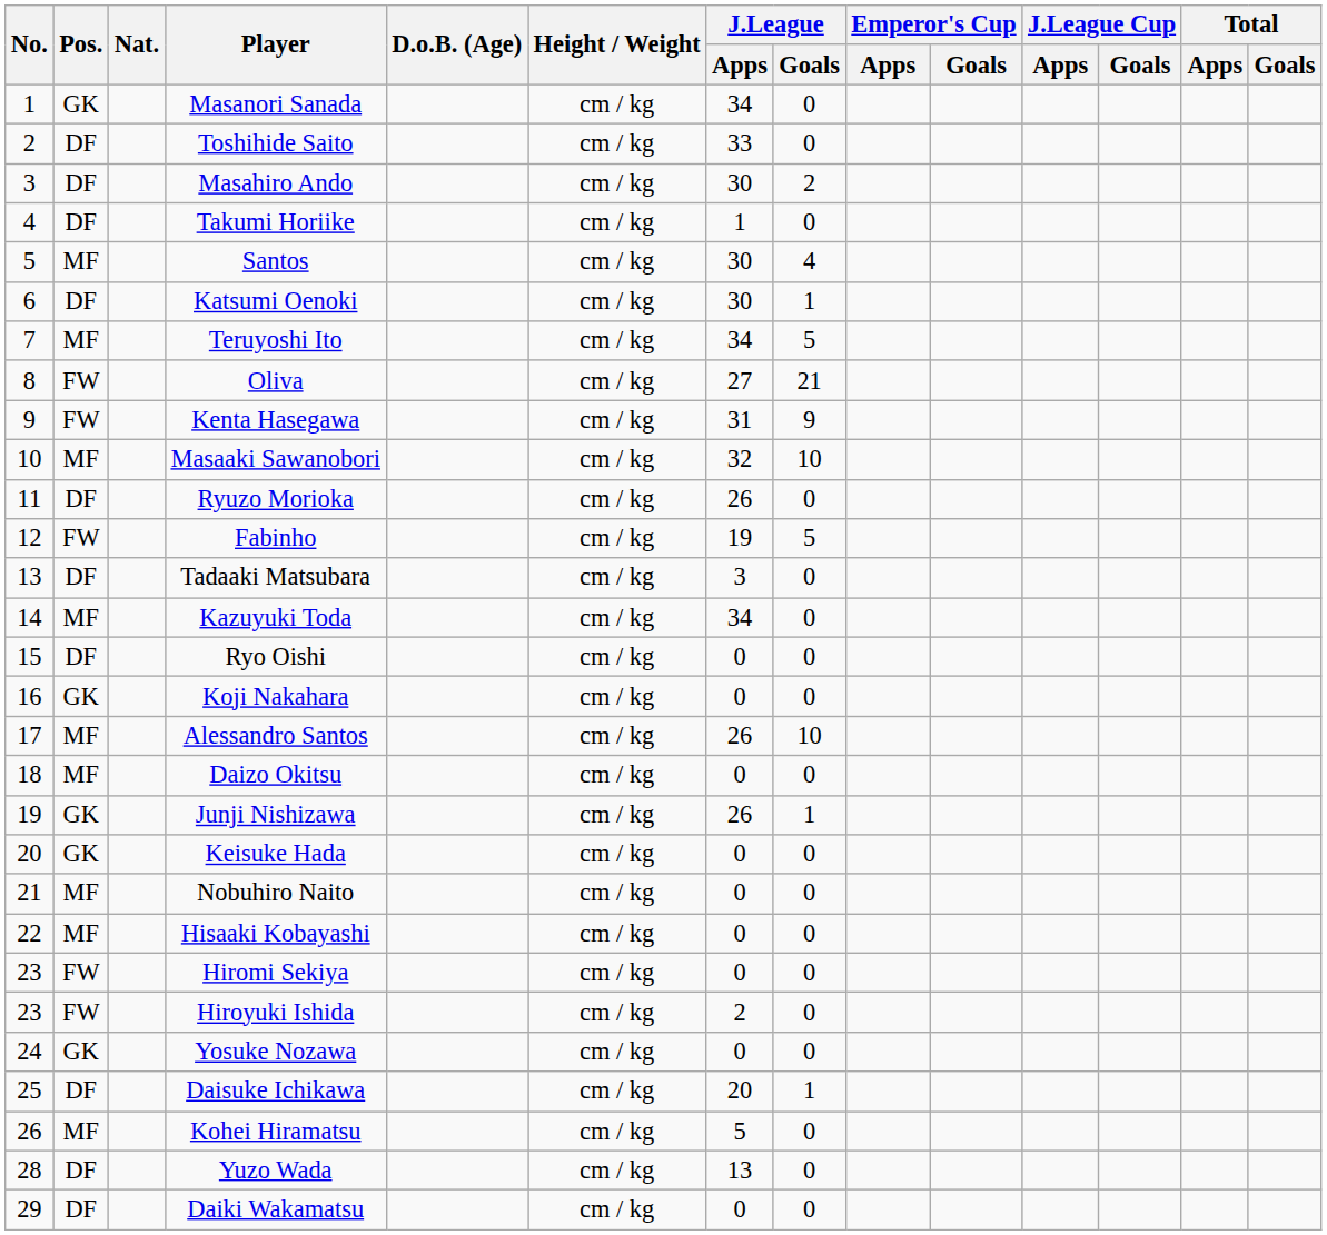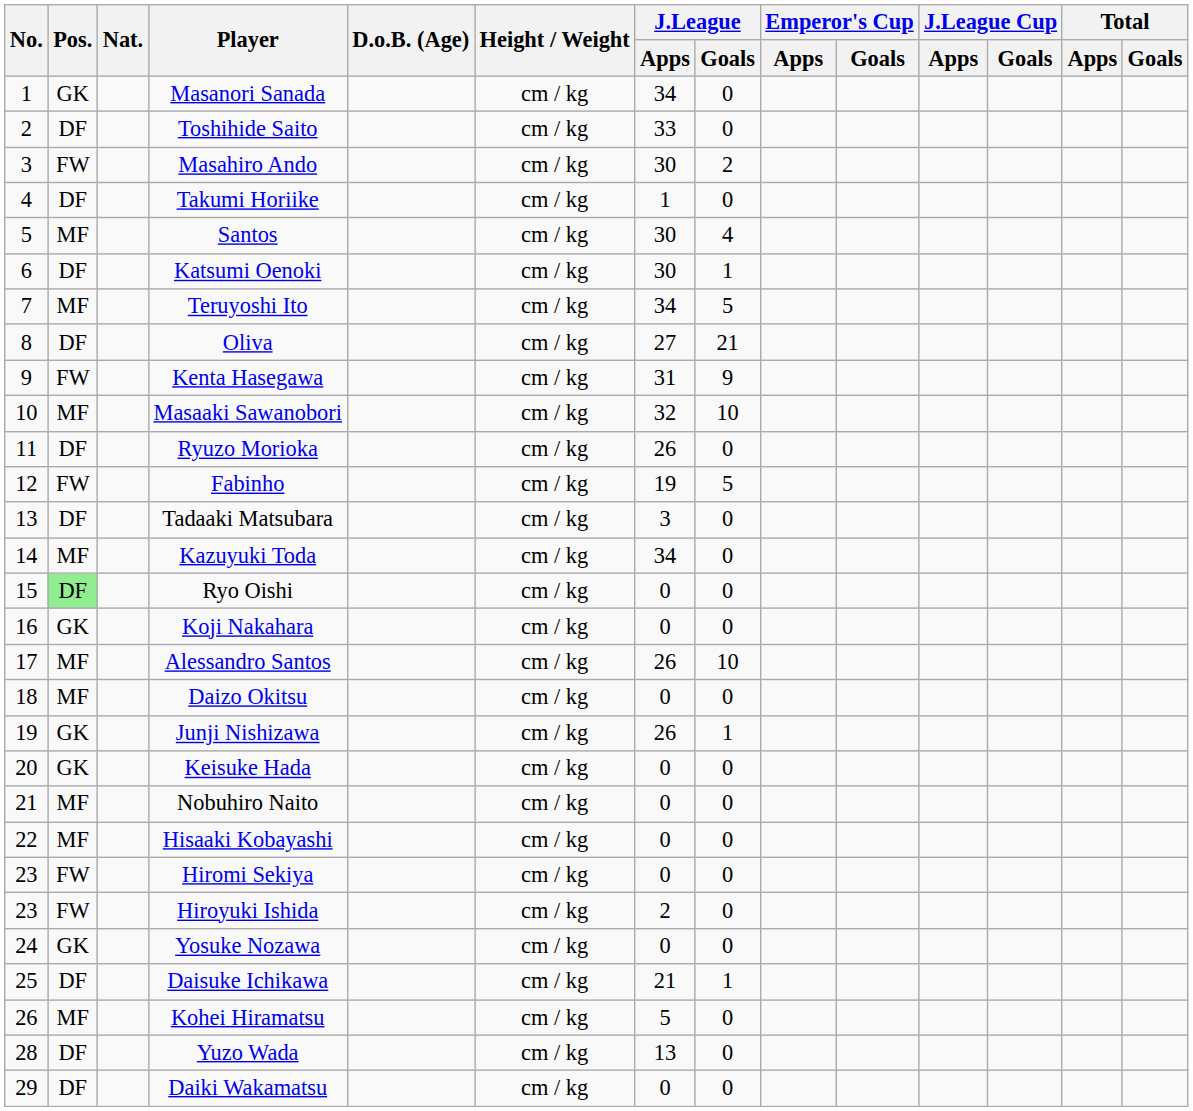Masahiro Ando | Pos.: DF -> FW
Oliva | Pos.: FW -> DF
Ryo Oishi | Pos.: no background -> lightgreen background
Daisuke Ichikawa | J.League / Apps: 20 -> 21
